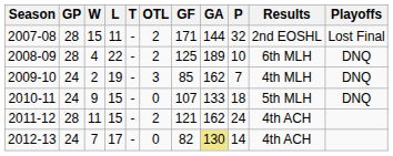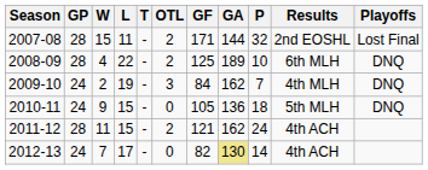2009-10 | GF: 85 -> 84
2010-11 | GF: 107 -> 105
2010-11 | GA: 133 -> 136
